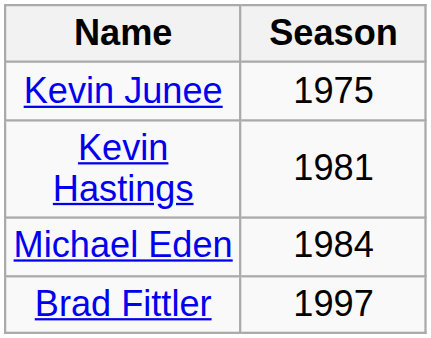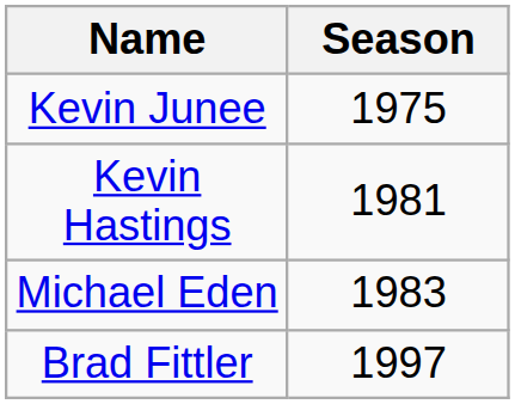Michael Eden | Season: 1984 -> 1983
